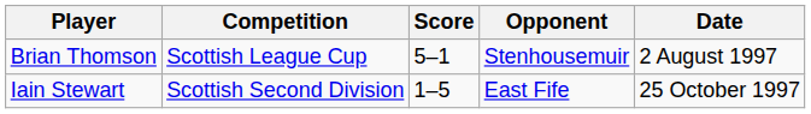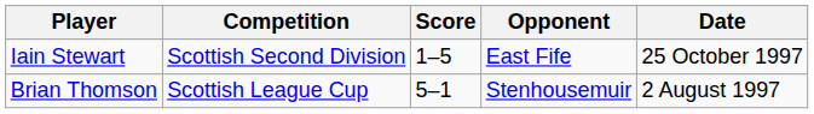rows swapped: Brian Thomson <-> Iain Stewart
